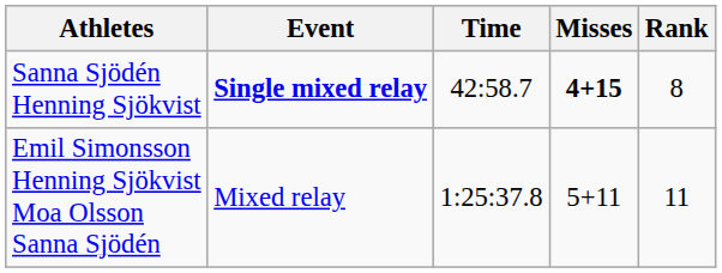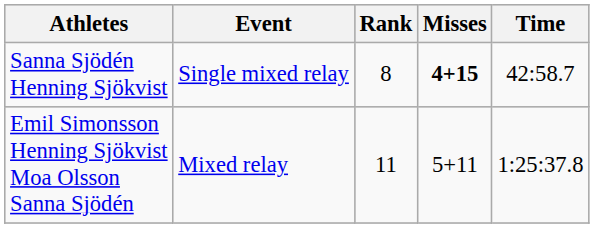columns swapped: Time <-> Rank
Sanna Sjödén Henning Sjökvist | Event: bold -> normal
